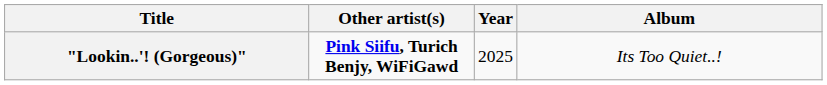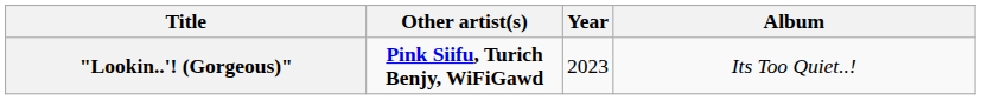"Lookin..'! (Gorgeous)" | Year: 2025 -> 2023
